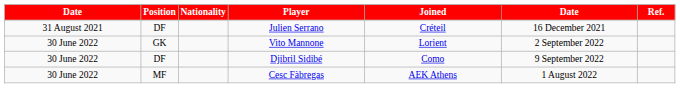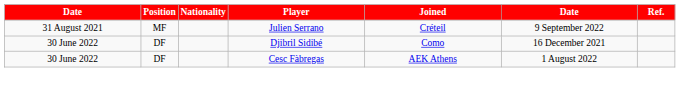Julien Serrano | Position: DF -> MF
Julien Serrano | column 6: 16 December 2021 -> 9 September 2022
- row: 30 June 2022 | GK | Vito Mannone | Lorient | 2 September 2022
Djibril Sidibé | column 6: 9 September 2022 -> 16 December 2021
Cesc Fàbregas | Position: MF -> DF
